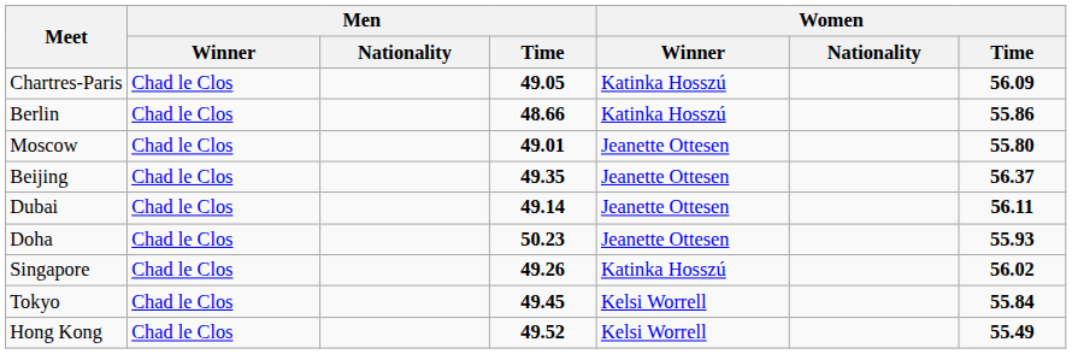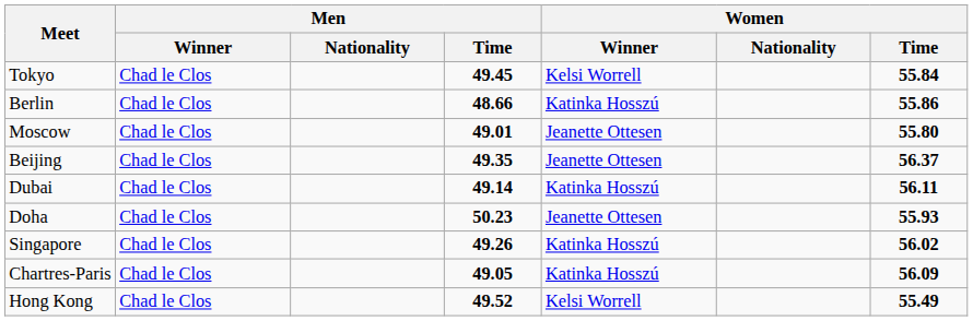rows swapped: Chartres-Paris <-> Tokyo
Dubai | Women / Winner: Jeanette Ottesen -> Katinka Hosszú
